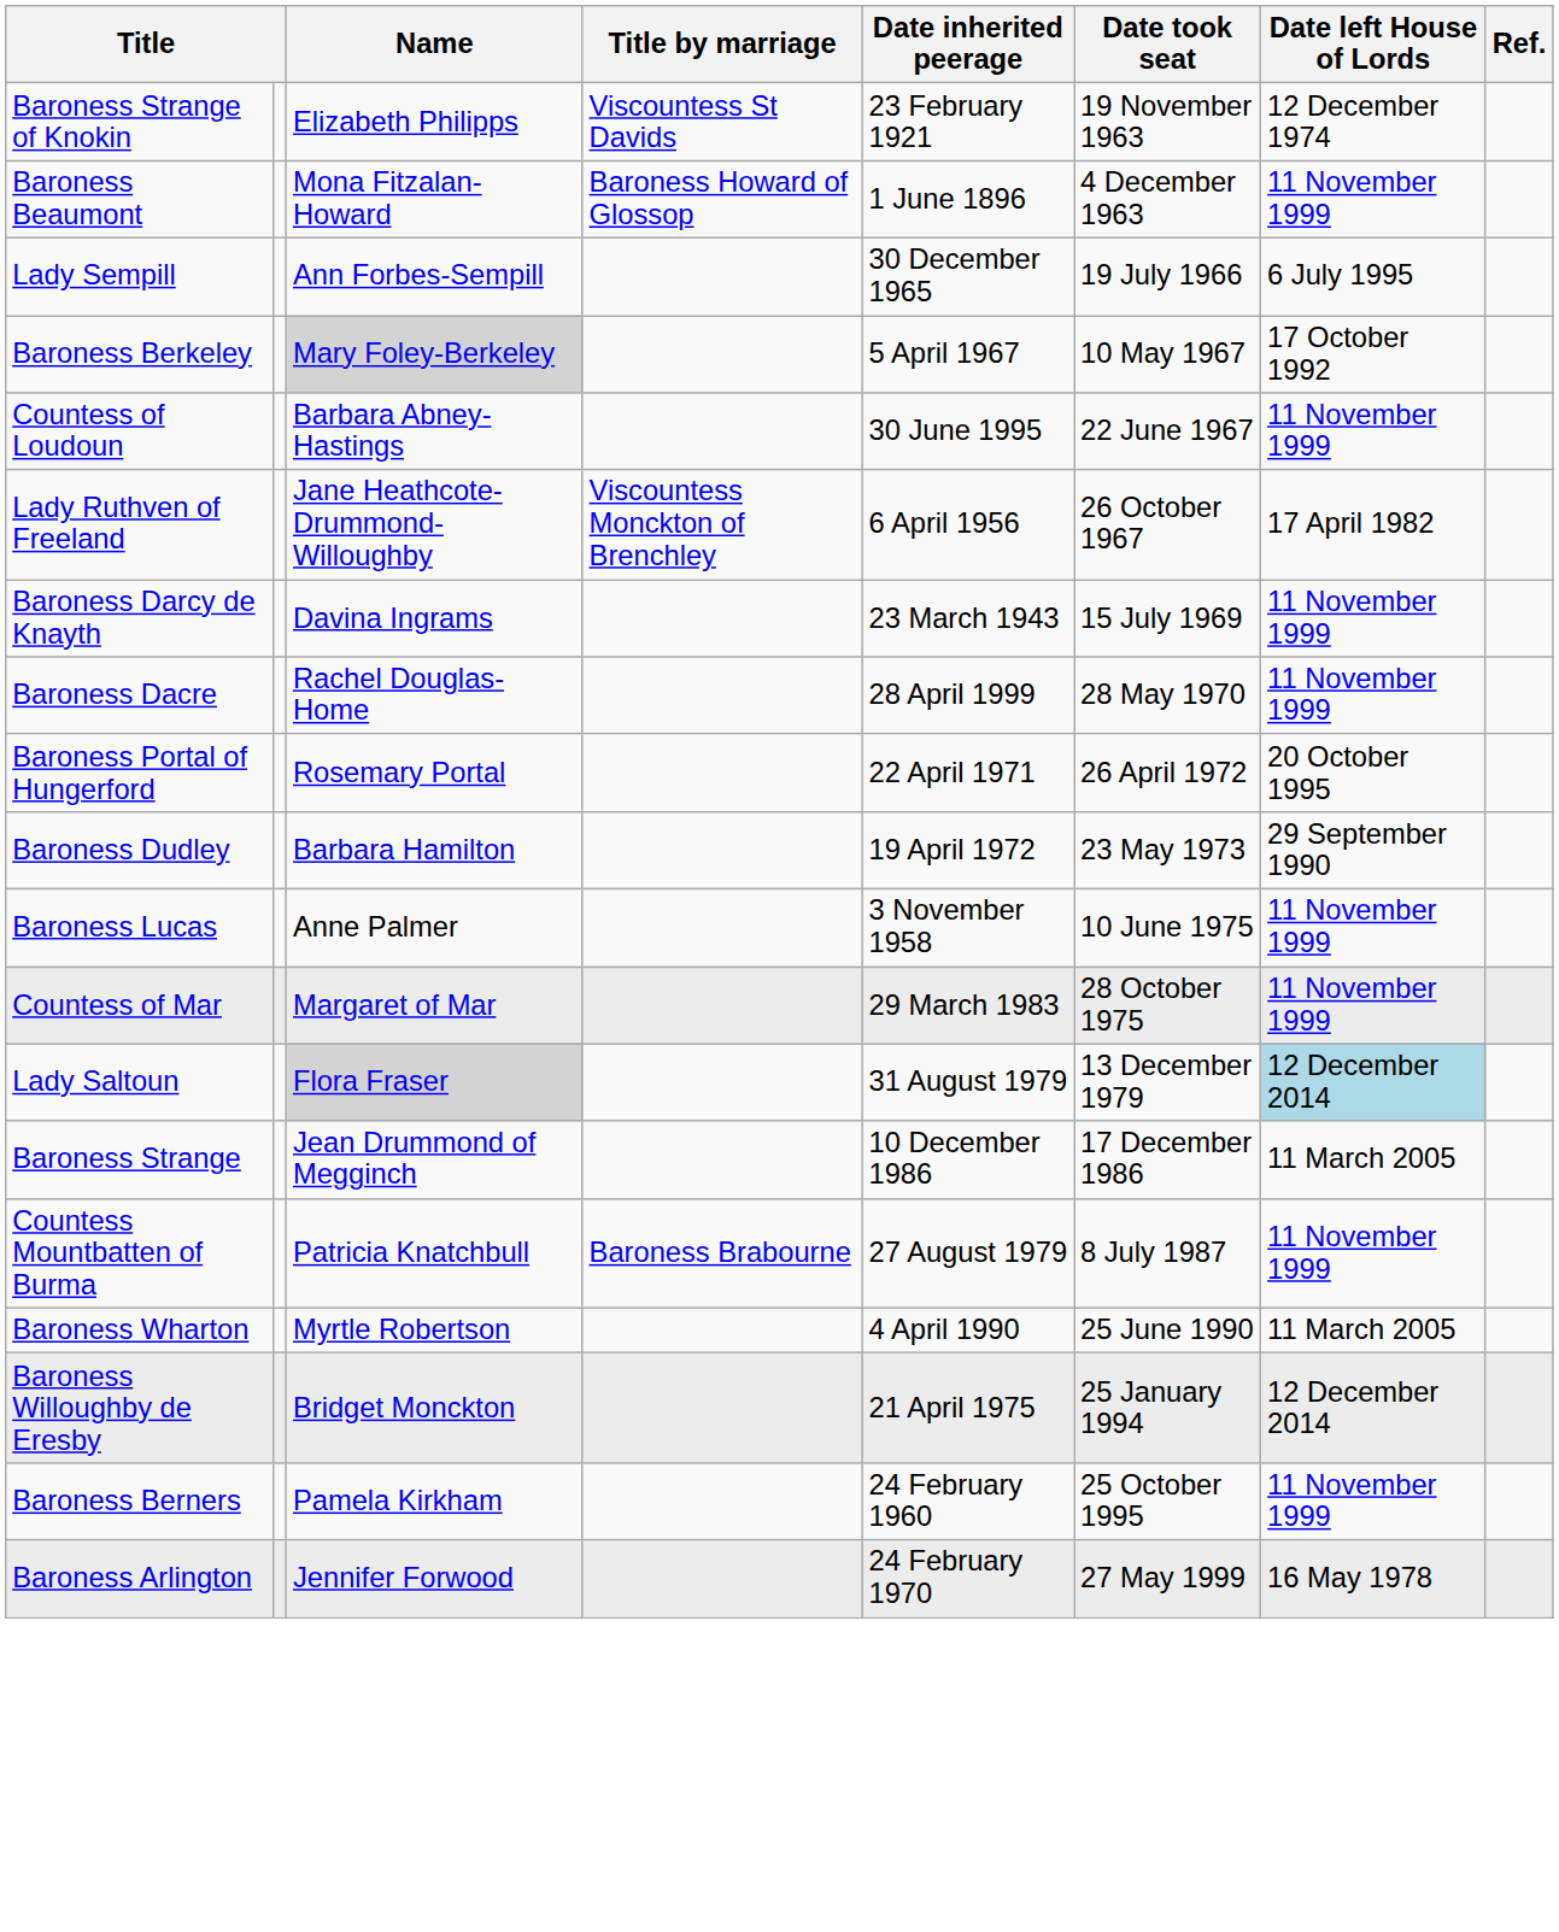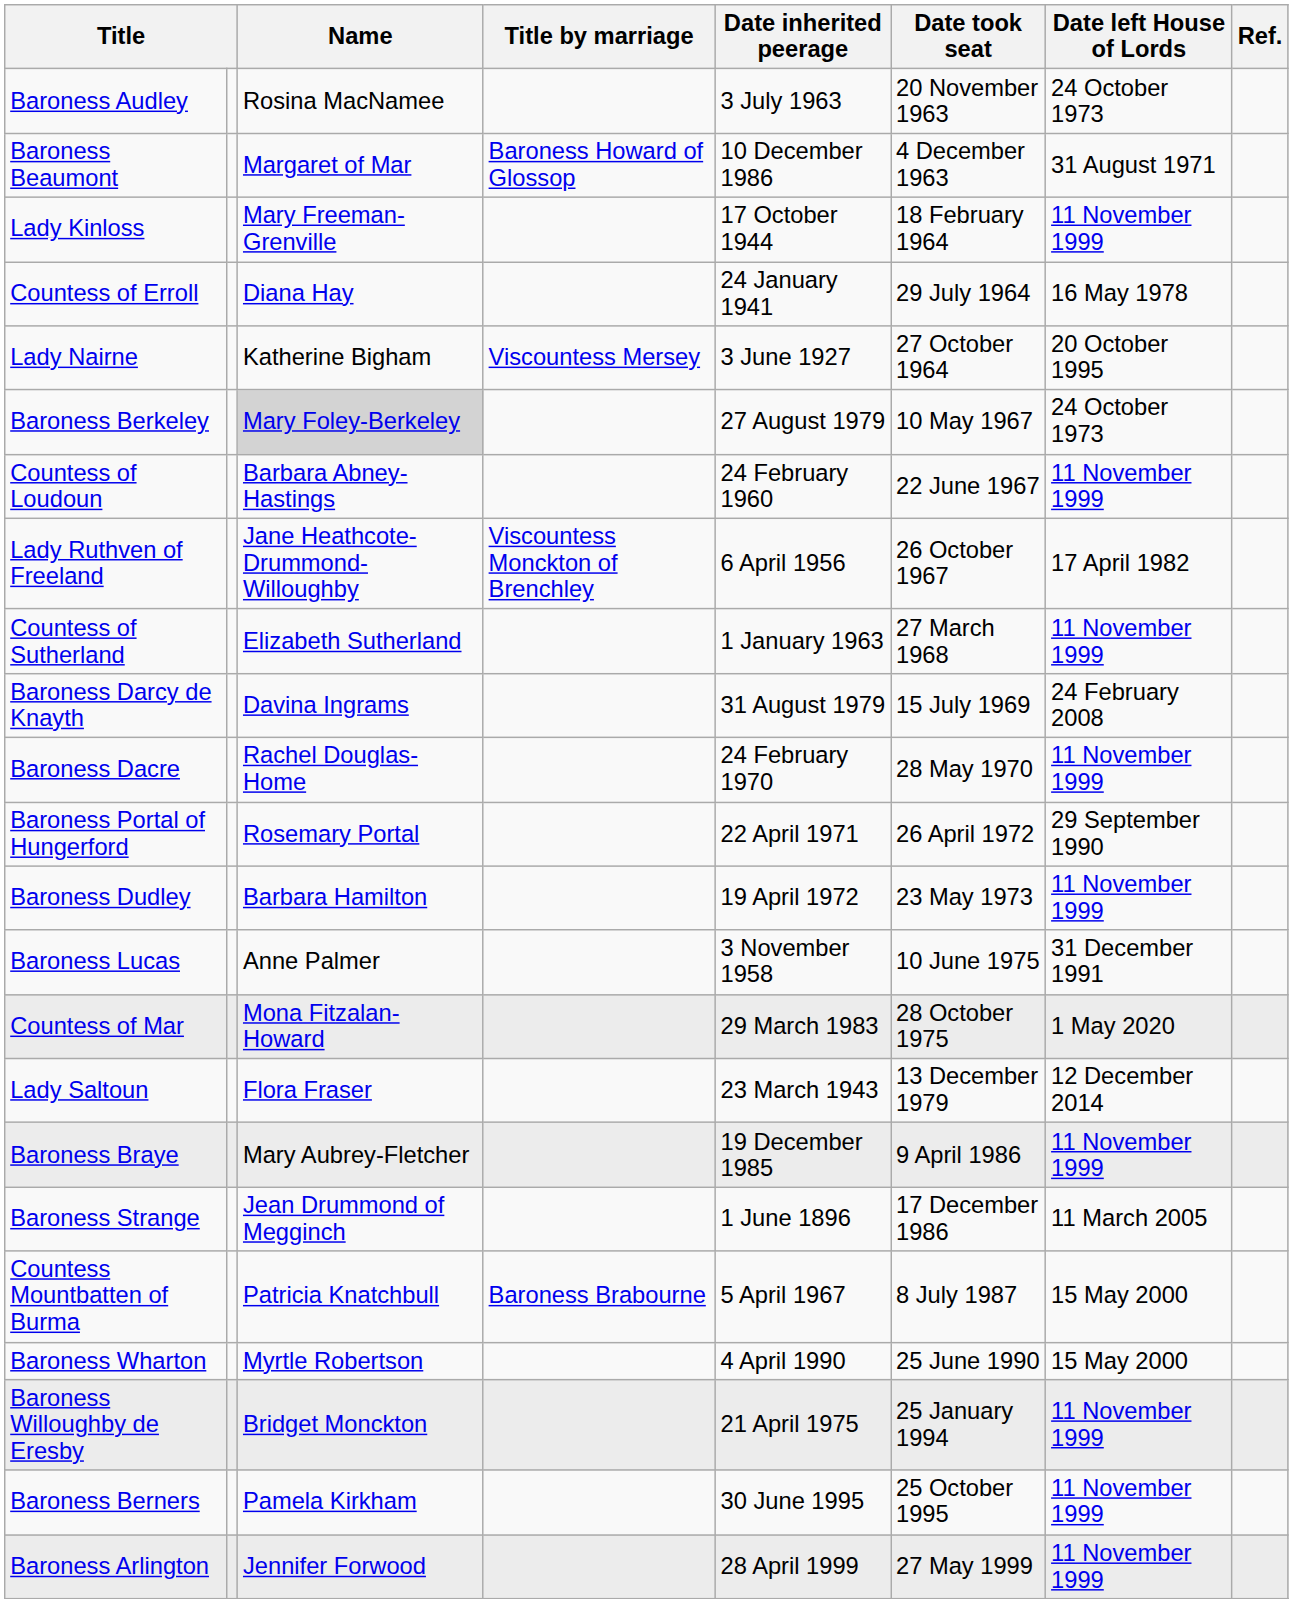- row: Baroness Strange of Knokin | Elizabeth Philipps | Viscountess St Davids | 23 February 1921 | 19 November 1963 | 12 December 1974
+ row: Baroness Audley | Rosina MacNamee | 3 July 1963 | 20 November 1963 | 24 October 1973
Baroness Beaumont | Name: Mona Fitzalan-Howard -> Margaret of Mar
Baroness Beaumont | Date inherited peerage: 1 June 1896 -> 10 December 1986
Baroness Beaumont | Date left House of Lords: 11 November 1999 -> 31 August 1971
+ row: Lady Kinloss | Mary Freeman-Grenville | 17 October 1944 | 18 February 1964 | 11 November 1999
+ row: Countess of Erroll | Diana Hay | 24 January 1941 | 29 July 1964 | 16 May 1978
+ row: Lady Nairne | Katherine Bigham | Viscountess Mersey | 3 June 1927 | 27 October 1964 | 20 October 1995
- row: Lady Sempill | Ann Forbes-Sempill | 30 December 1965 | 19 July 1966 | 6 July 1995
Baroness Berkeley | Date inherited peerage: 5 April 1967 -> 27 August 1979
Baroness Berkeley | Date left House of Lords: 17 October 1992 -> 24 October 1973
Countess of Loudoun | Date inherited peerage: 30 June 1995 -> 24 February 1960
+ row: Countess of Sutherland | Elizabeth Sutherland | 1 January 1963 | 27 March 1968 | 11 November 1999
Baroness Darcy de Knayth | Date inherited peerage: 23 March 1943 -> 31 August 1979
Baroness Darcy de Knayth | Date left House of Lords: 11 November 1999 -> 24 February 2008
Baroness Dacre | Date inherited peerage: 28 April 1999 -> 24 February 1970
Baroness Portal of Hungerford | Date left House of Lords: 20 October 1995 -> 29 September 1990
Baroness Dudley | Date left House of Lords: 29 September 1990 -> 11 November 1999
Baroness Lucas | Date left House of Lords: 11 November 1999 -> 31 December 1991
Countess of Mar | Name: Margaret of Mar -> Mona Fitzalan-Howard
Countess of Mar | Date left House of Lords: 11 November 1999 -> 1 May 2020
Lady Saltoun | Name: lightgrey background -> no background
Lady Saltoun | Date inherited peerage: 31 August 1979 -> 23 March 1943
Lady Saltoun | Date left House of Lords: lightblue background -> no background
+ row: Baroness Braye | Mary Aubrey-Fletcher | 19 December 1985 | 9 April 1986 | 11 November 1999
Baroness Strange | Date inherited peerage: 10 December 1986 -> 1 June 1896
Countess Mountbatten of Burma | Date inherited peerage: 27 August 1979 -> 5 April 1967
Countess Mountbatten of Burma | Date left House of Lords: 11 November 1999 -> 15 May 2000
Baroness Wharton | Date left House of Lords: 11 March 2005 -> 15 May 2000
Baroness Willoughby de Eresby | Date left House of Lords: 12 December 2014 -> 11 November 1999
Baroness Berners | Date inherited peerage: 24 February 1960 -> 30 June 1995
Baroness Arlington | Date inherited peerage: 24 February 1970 -> 28 April 1999
Baroness Arlington | Date left House of Lords: 16 May 1978 -> 11 November 1999
